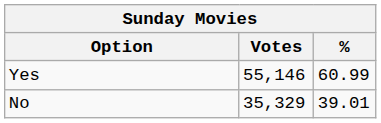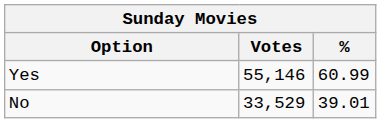No | Votes: 35,329 -> 33,529
